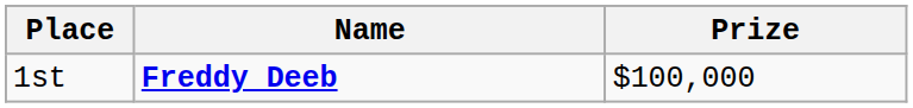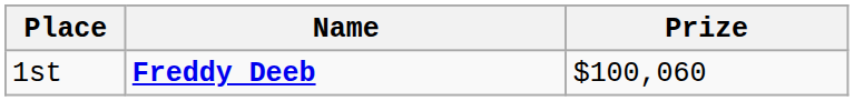1st | Prize: $100,000 -> $100,060
